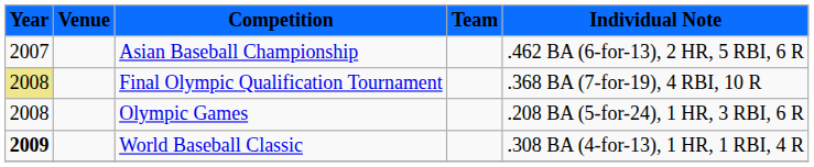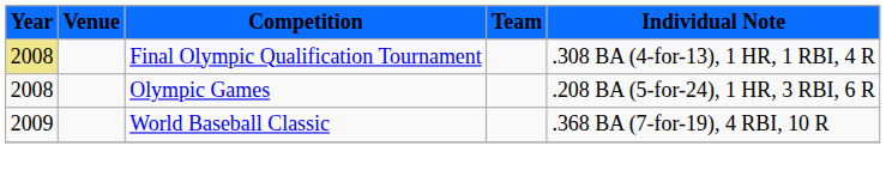- row: 2007 | Asian Baseball Championship | .462 BA (6-for-13), 2 HR, 5 RBI, 6 R
Final Olympic Qualification Tournament | Individual Note: .368 BA (7-for-19), 4 RBI, 10 R -> .308 BA (4-for-13), 1 HR, 1 RBI, 4 R
World Baseball Classic | Year: bold -> normal
World Baseball Classic | Individual Note: .308 BA (4-for-13), 1 HR, 1 RBI, 4 R -> .368 BA (7-for-19), 4 RBI, 10 R
